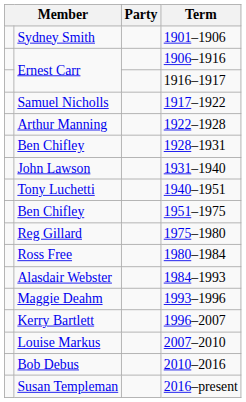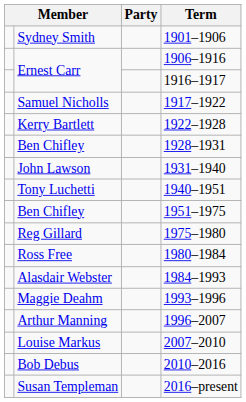1922–1928 | column 2: Arthur Manning -> Kerry Bartlett
1996–2007 | column 2: Kerry Bartlett -> Arthur Manning
